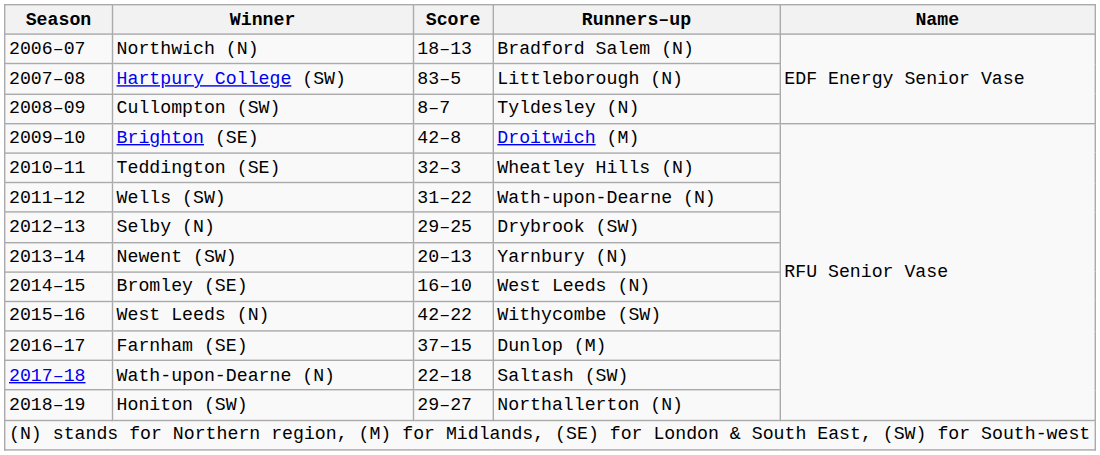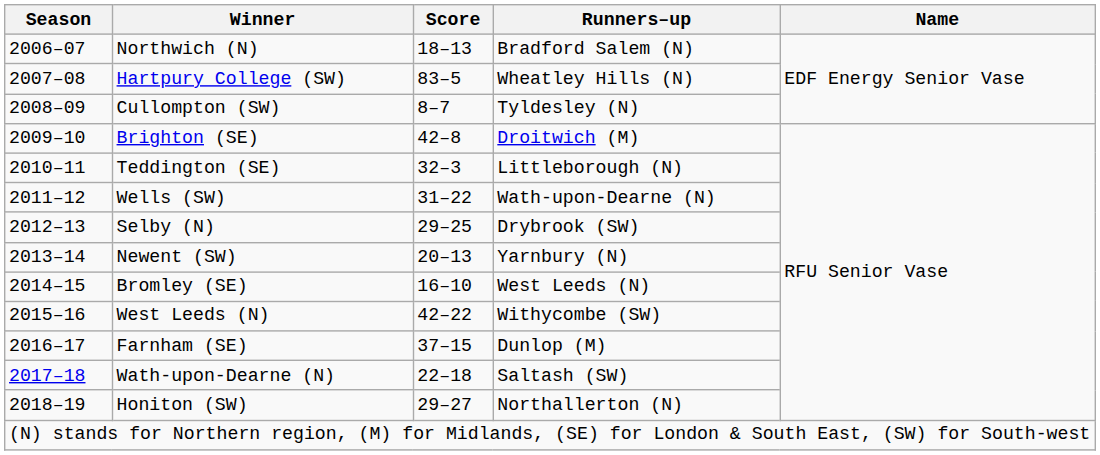Hartpury College (SW) | Runners–up: Littleborough (N) -> Wheatley Hills (N)
Teddington (SE) | Runners–up: Wheatley Hills (N) -> Littleborough (N)
